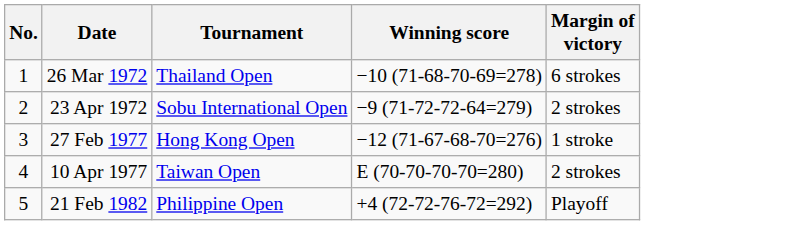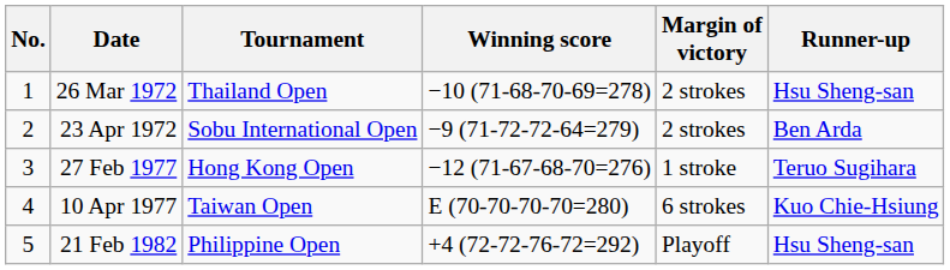+ column: Runner-up | Hsu Sheng-san | Ben Arda | Teruo Sugihara | Kuo Chie-Hsiung | Hsu Sheng-san
26 Mar 1972 | Margin of victory: 6 strokes -> 2 strokes
10 Apr 1977 | Margin of victory: 2 strokes -> 6 strokes
